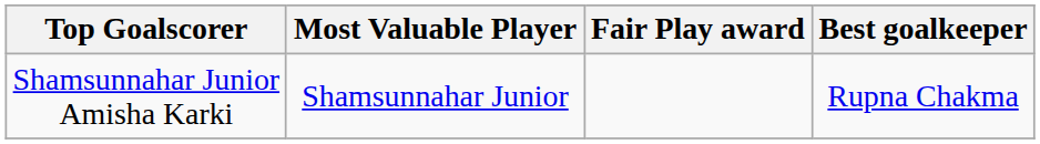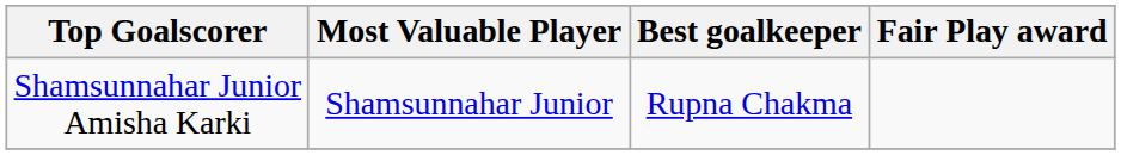columns swapped: Best goalkeeper <-> Fair Play award
